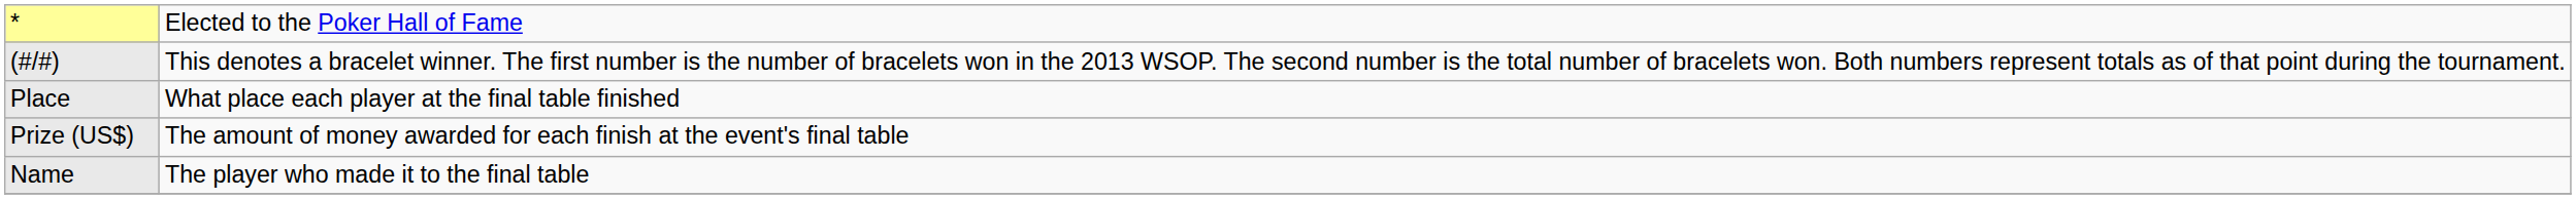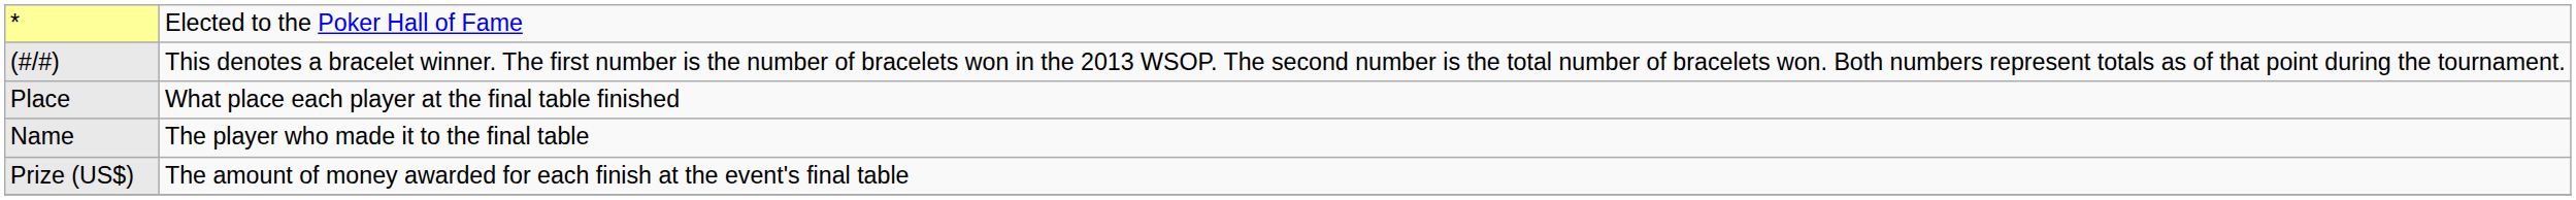rows swapped: Name <-> Prize (US$)
